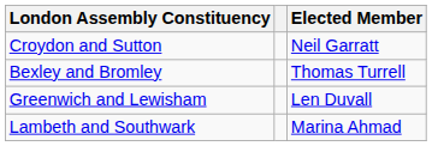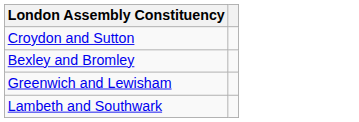- column: Elected Member | Neil Garratt | Thomas Turrell | Len Duvall | Marina Ahmad
